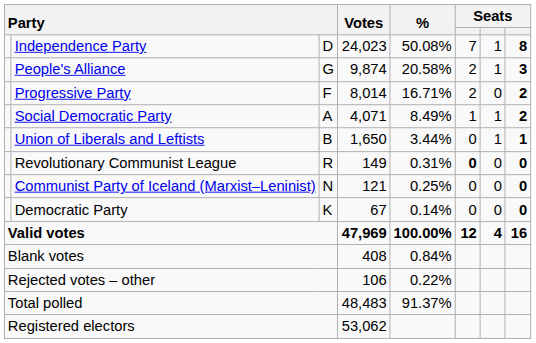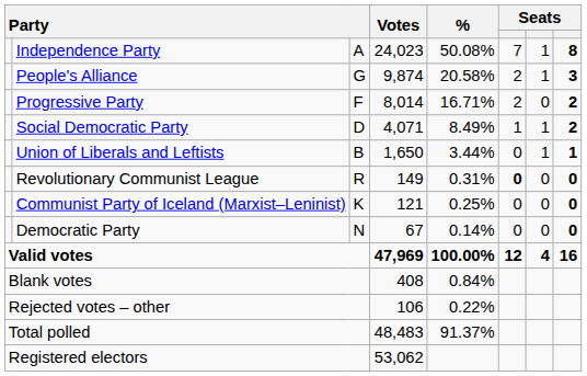Independence Party | column 3: D -> A
Social Democratic Party | column 3: A -> D
Communist Party of Iceland (Marxist–Leninist) | column 3: N -> K
Democratic Party | column 3: K -> N
